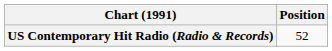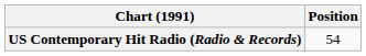US Contemporary Hit Radio (Radio & Records) | Position: 52 -> 54
